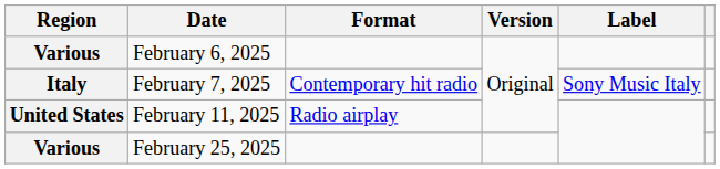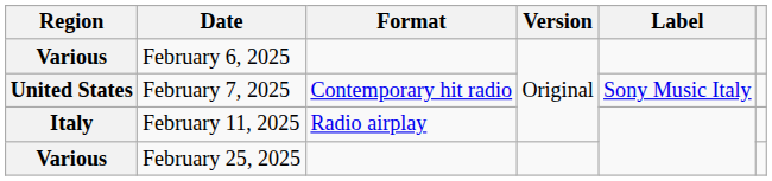February 7, 2025 | Region: Italy -> United States
February 11, 2025 | Region: United States -> Italy
